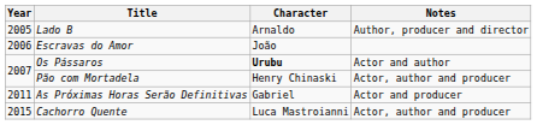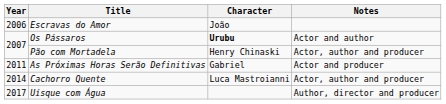- row: 2005 | Lado B | Arnaldo | Author, producer and director
Cachorro Quente | Year: 2015 -> 2014
+ row: 2017 | Uísque com Água | Author, director and producer
